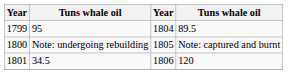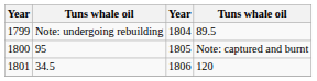1799 | column 2: 95 -> Note: undergoing rebuilding
1800 | column 2: Note: undergoing rebuilding -> 95
